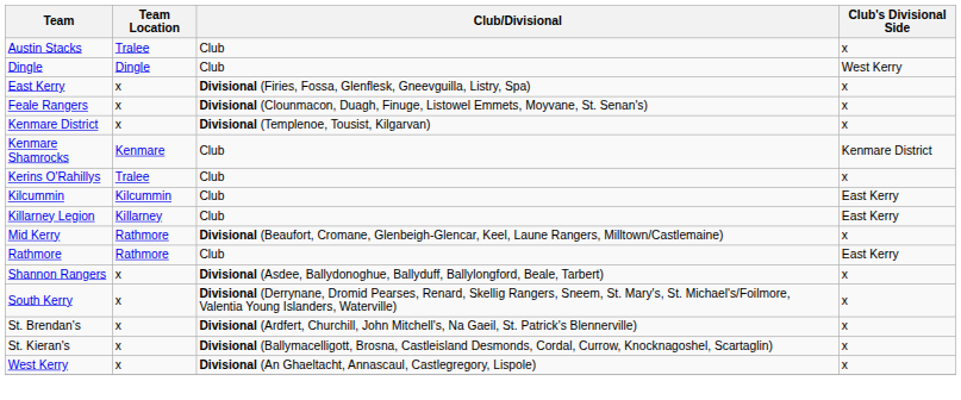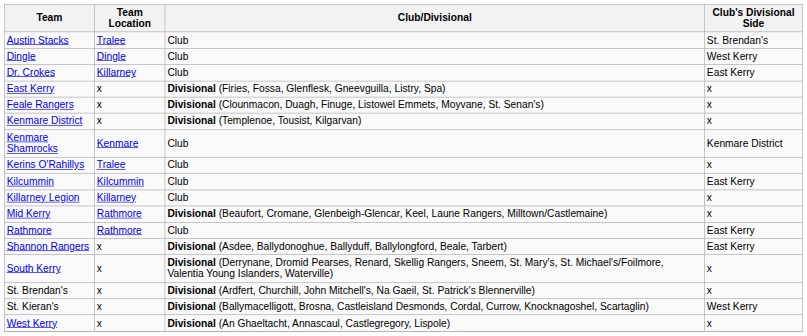Austin Stacks | Club's Divisional Side: x -> St. Brendan's
+ row: Dr. Crokes | Killarney | Club | East Kerry
Killarney Legion | Club's Divisional Side: East Kerry -> x
Shannon Rangers | Club's Divisional Side: x -> East Kerry
St. Kieran's | Club's Divisional Side: x -> West Kerry
